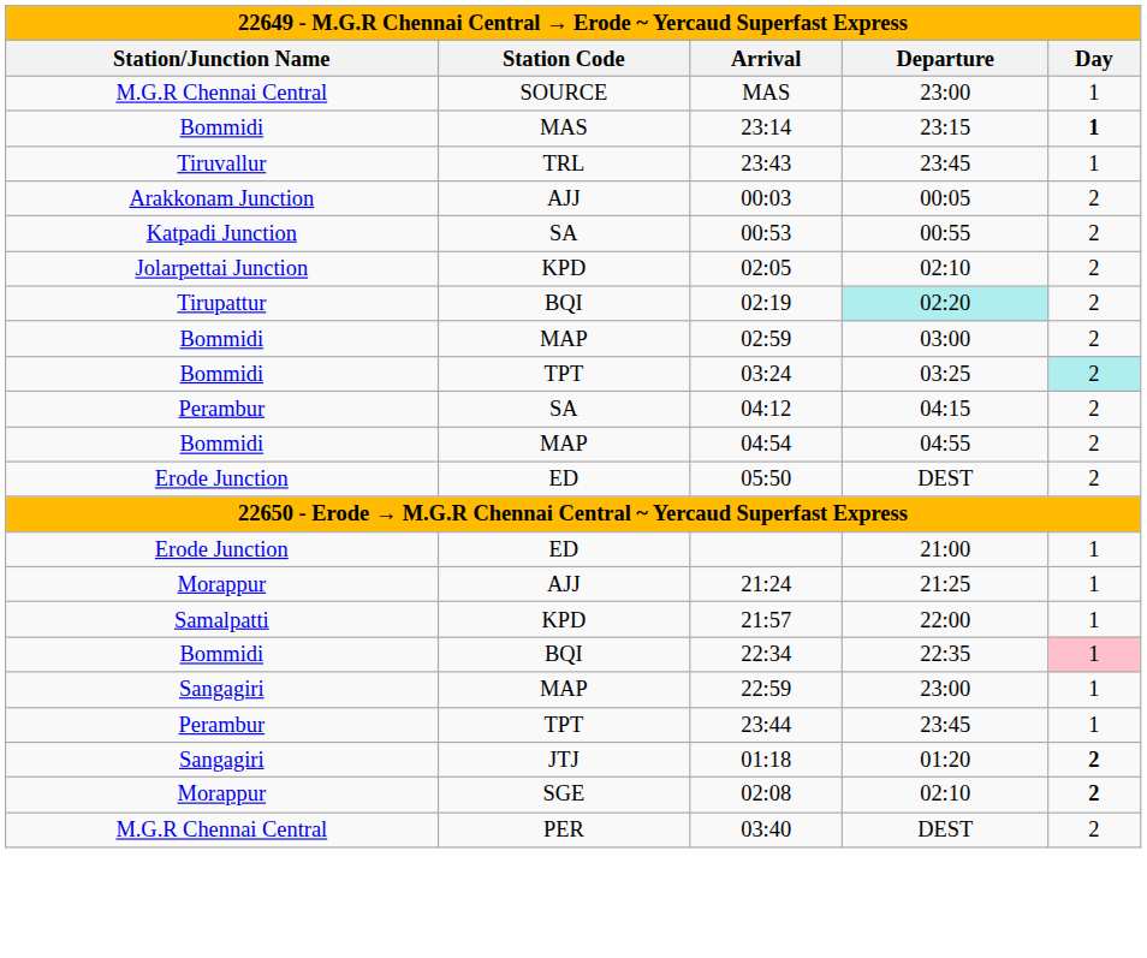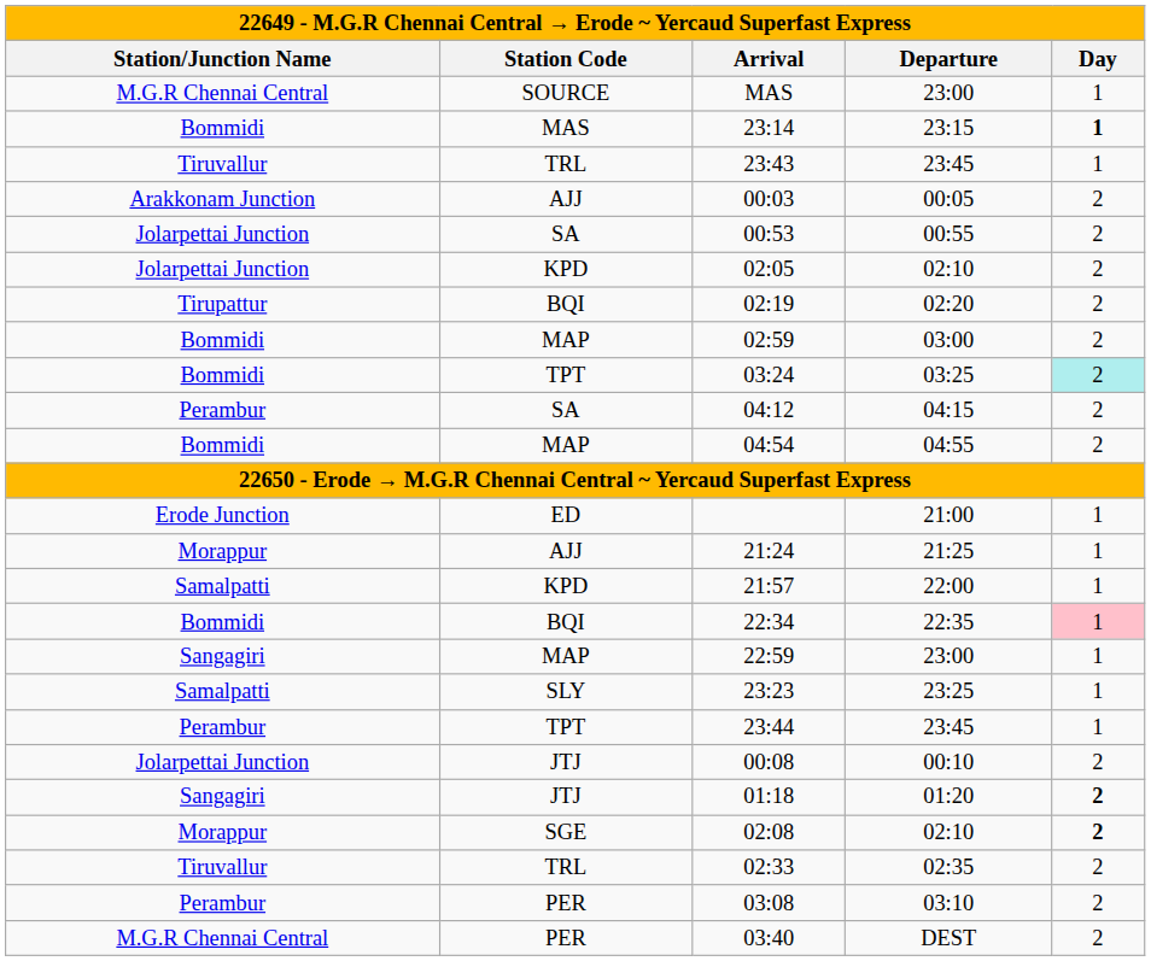00:53 | Station/Junction Name: Katpadi Junction -> Jolarpettai Junction
02:19 | Departure: paleturquoise background -> no background
- row: Erode Junction | ED | 05:50 | DEST | 2
+ row: Samalpatti | SLY | 23:23 | 23:25 | 1
+ row: Jolarpettai Junction | JTJ | 00:08 | 00:10 | 2
+ row: Tiruvallur | TRL | 02:33 | 02:35 | 2
+ row: Perambur | PER | 03:08 | 03:10 | 2
